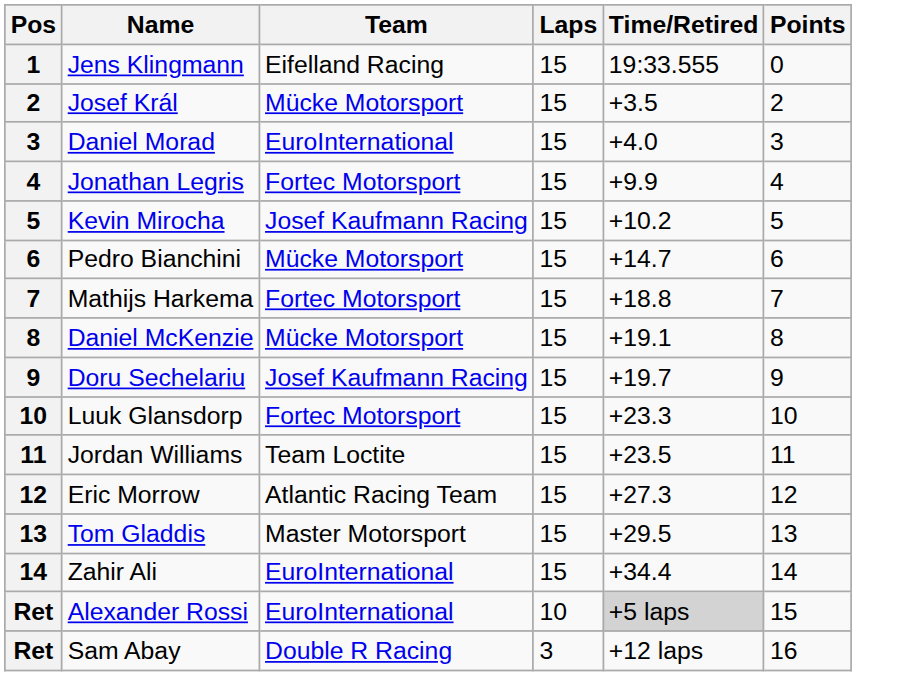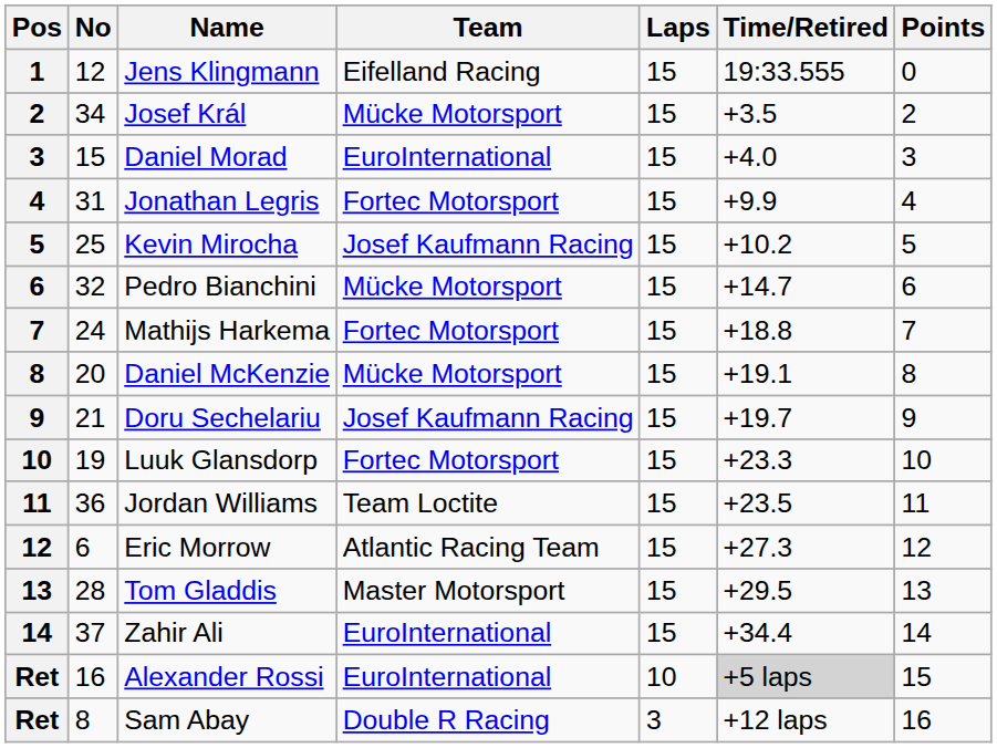+ column: No | 12 | 34 | 15 | 31 | 25 | 32 | 24 | 20 | 21 | 19 | 36 | 6 | 28 | 37 | 16 | 8
